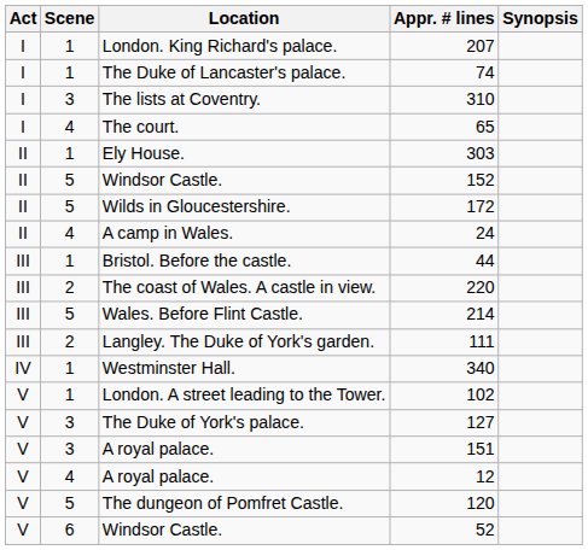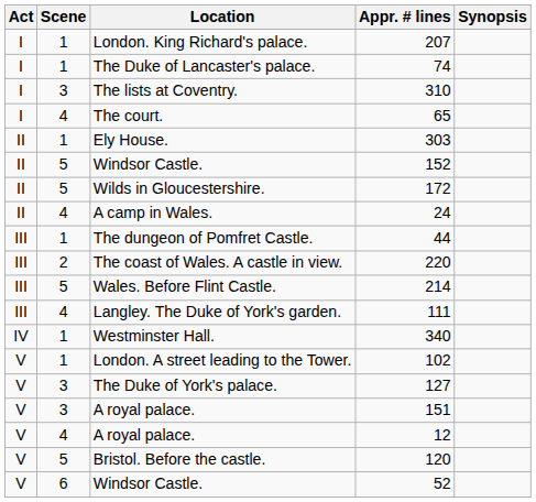44 | Location: Bristol. Before the castle. -> The dungeon of Pomfret Castle.
111 | Scene: 2 -> 4
120 | Location: The dungeon of Pomfret Castle. -> Bristol. Before the castle.
